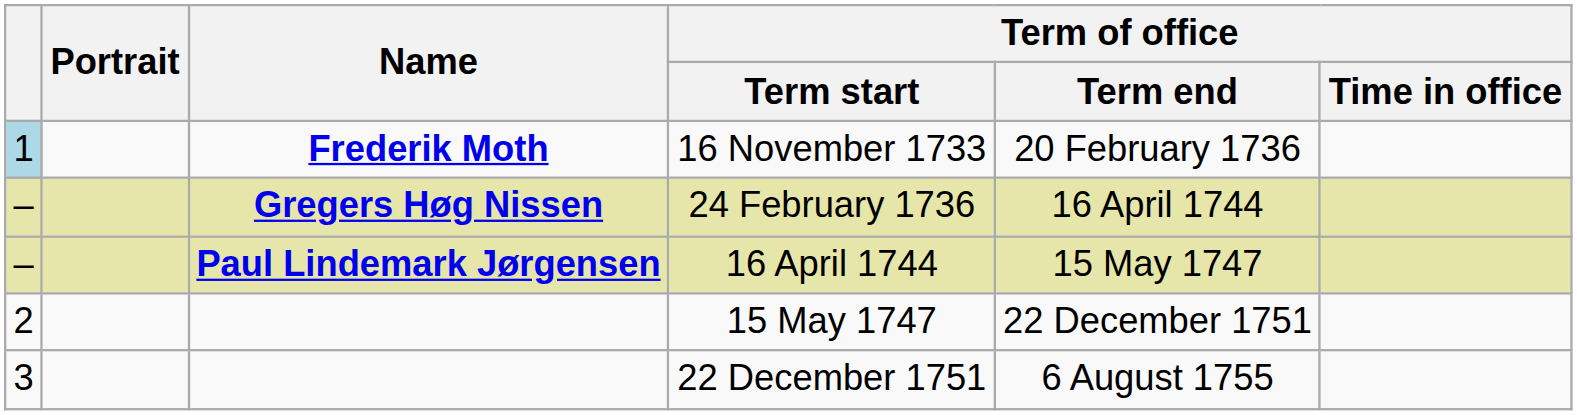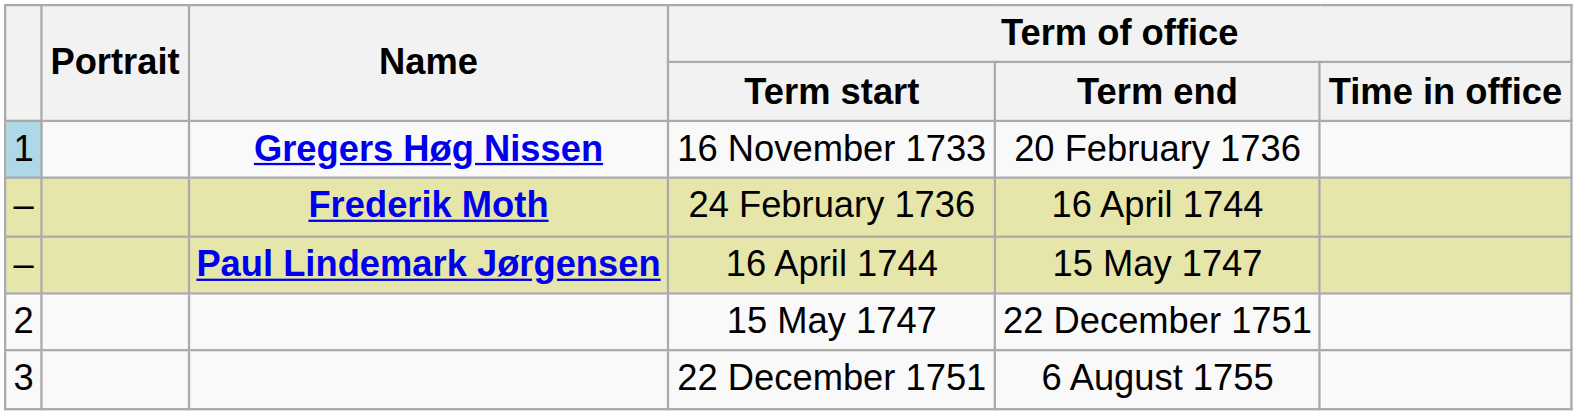16 November 1733 | Name: Frederik Moth -> Gregers Høg Nissen
24 February 1736 | Name: Gregers Høg Nissen -> Frederik Moth
